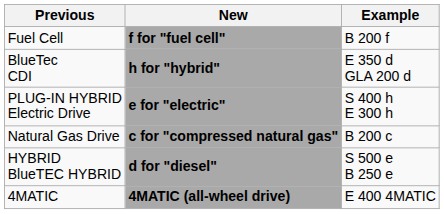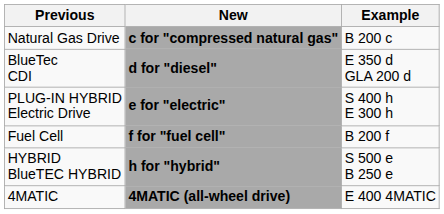rows swapped: Natural Gas Drive <-> Fuel Cell
BlueTec CDI | New: h for "hybrid" -> d for "diesel"
HYBRID BlueTEC HYBRID | New: d for "diesel" -> h for "hybrid"
